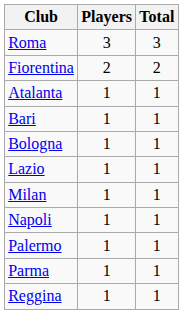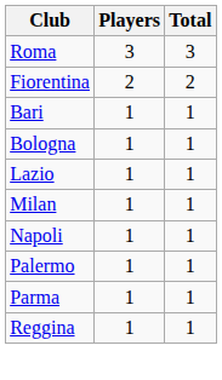- row: Atalanta | 1 | 1
